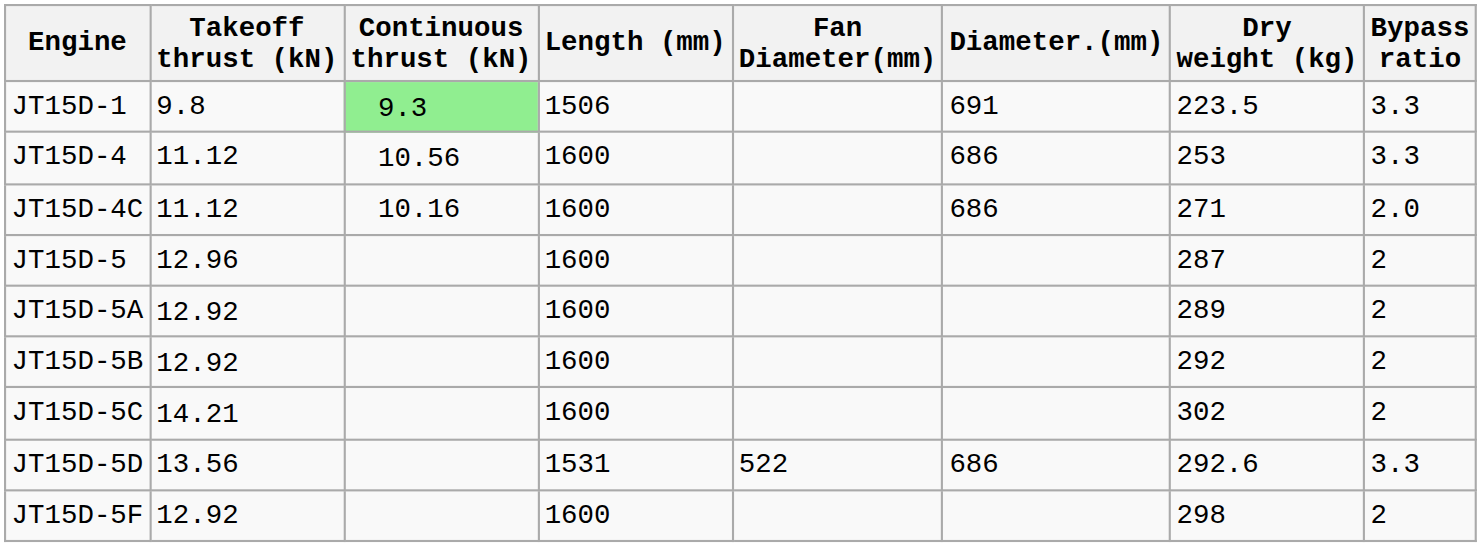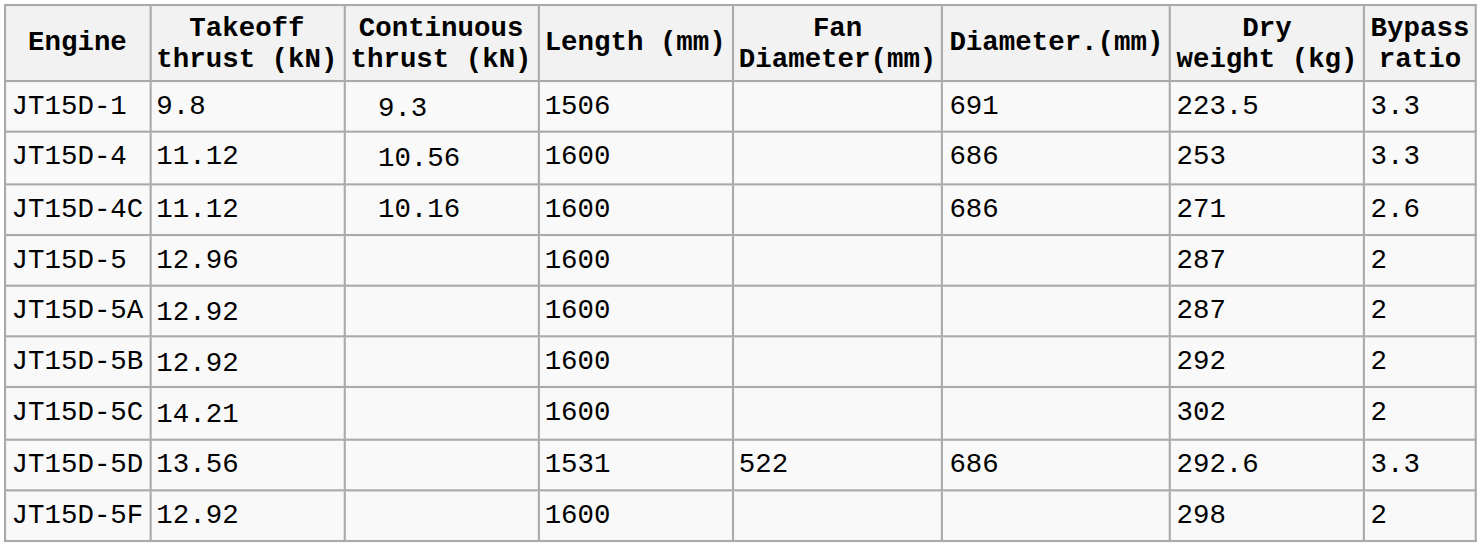JT15D-1 | Continuous thrust (kN): lightgreen background -> no background
JT15D-4C | Bypass ratio: 2.0 -> 2.6
JT15D-5A | Dry weight (kg): 289 -> 287
